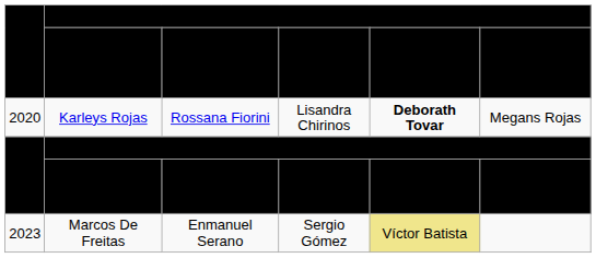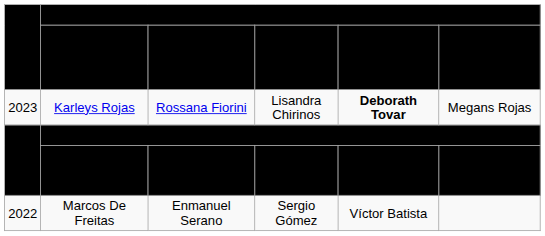Karleys Rojas | Year: 2020 -> 2023
Marcos De Freitas | Year: 2023 -> 2022
Marcos De Freitas | column 5: khaki background -> no background
